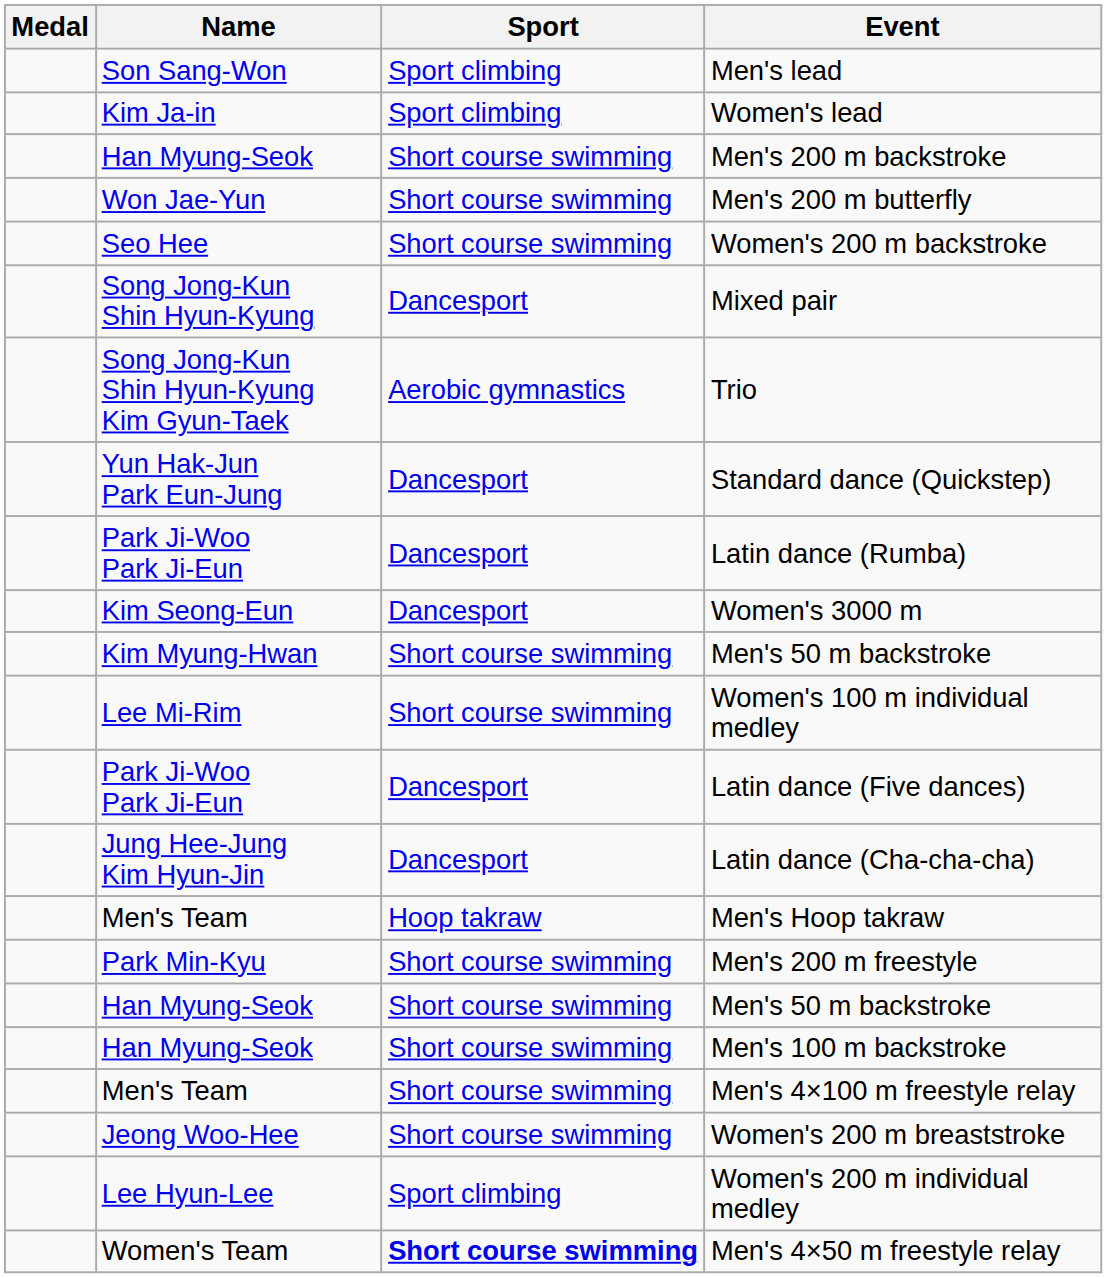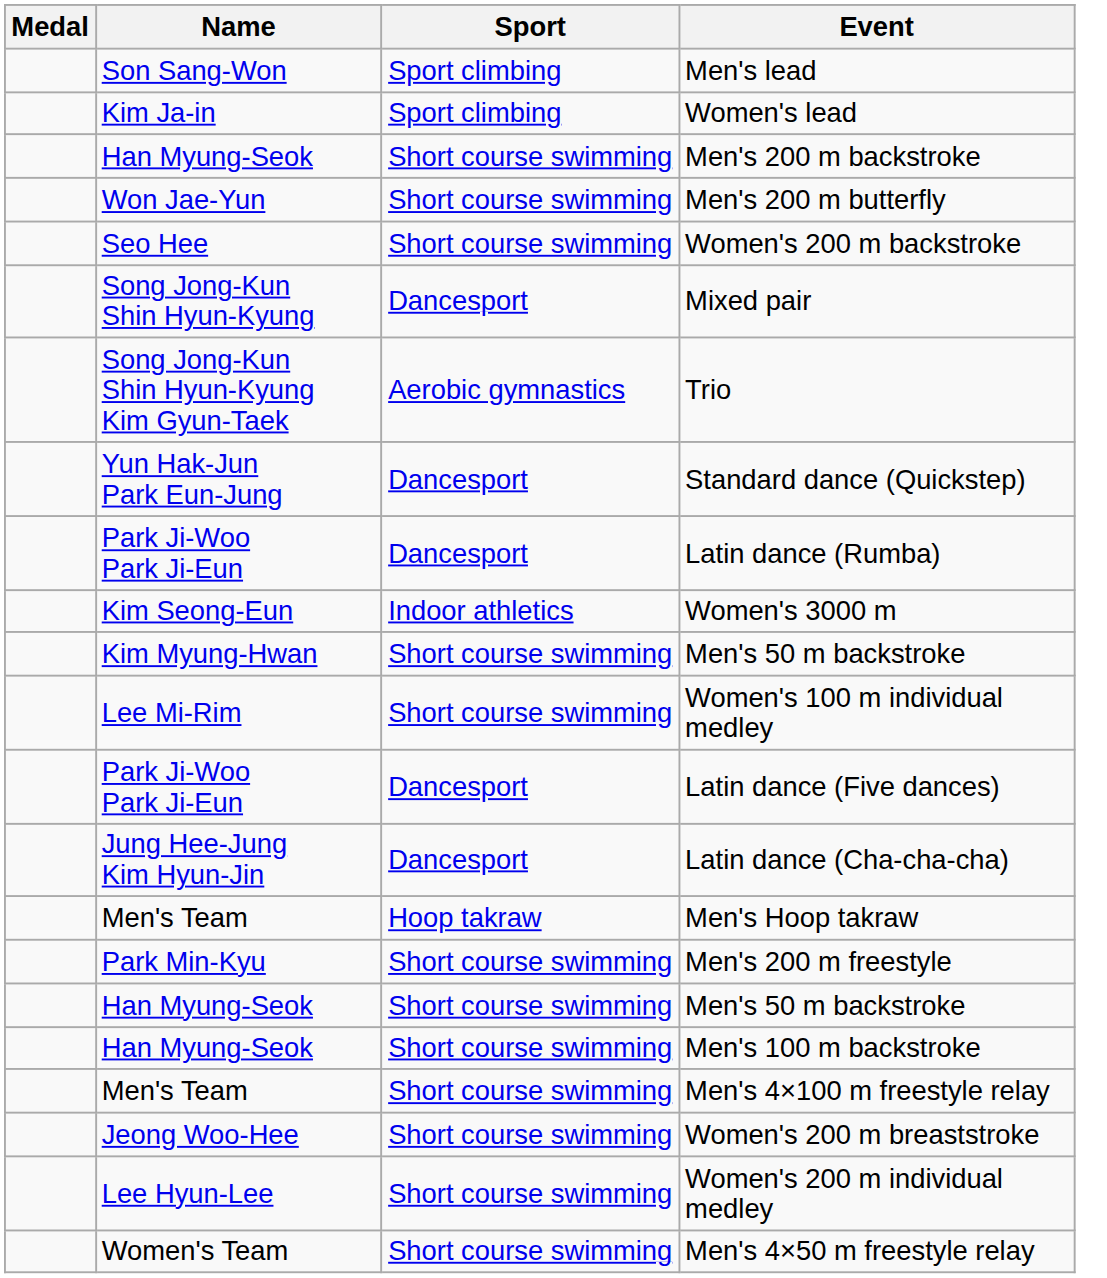Women's 3000 m | Sport: Dancesport -> Indoor athletics
Women's 200 m individual medley | Sport: Sport climbing -> Short course swimming
Men's 4×50 m freestyle relay | Sport: bold -> normal
